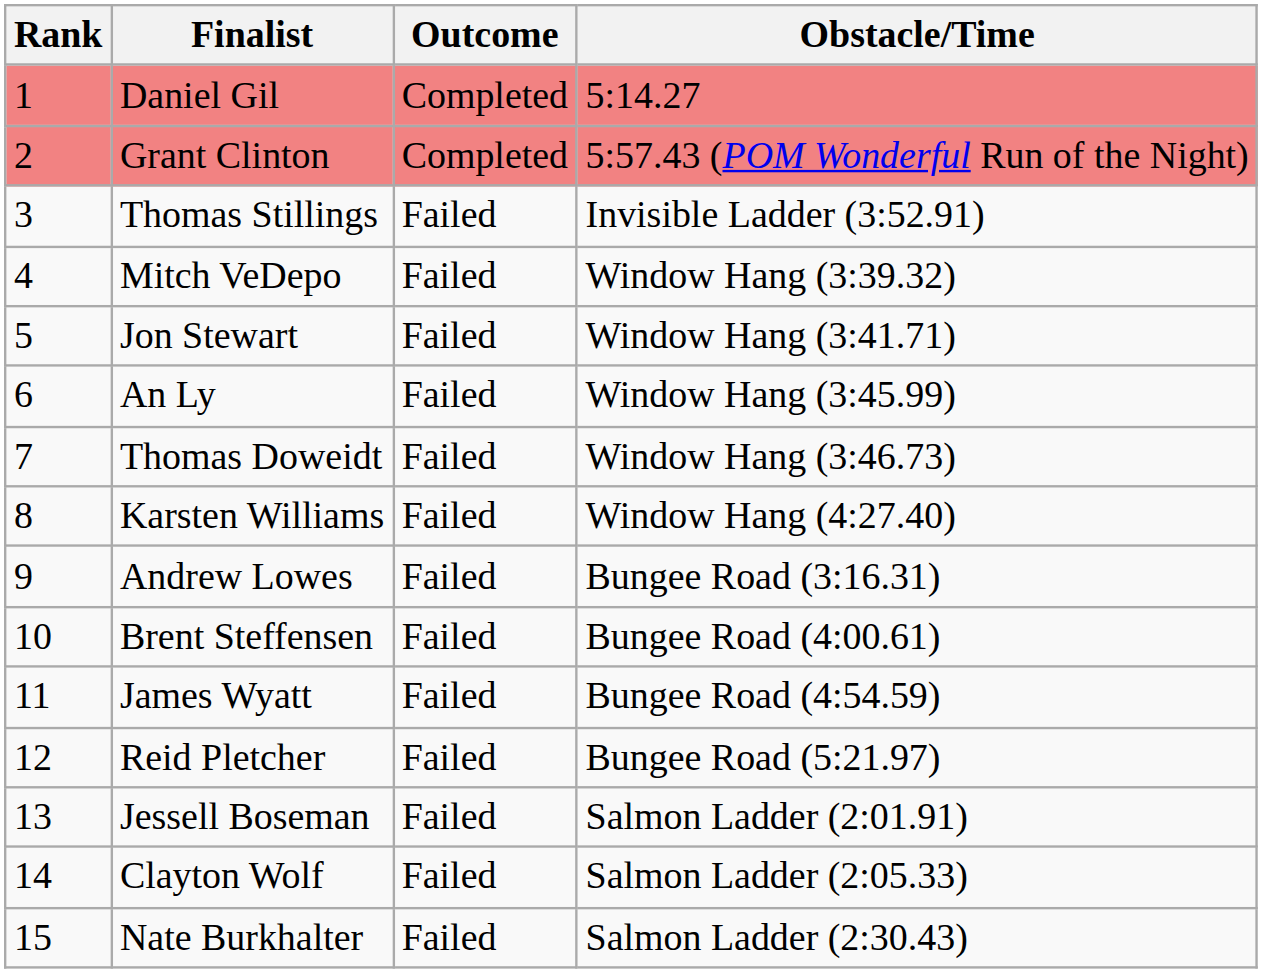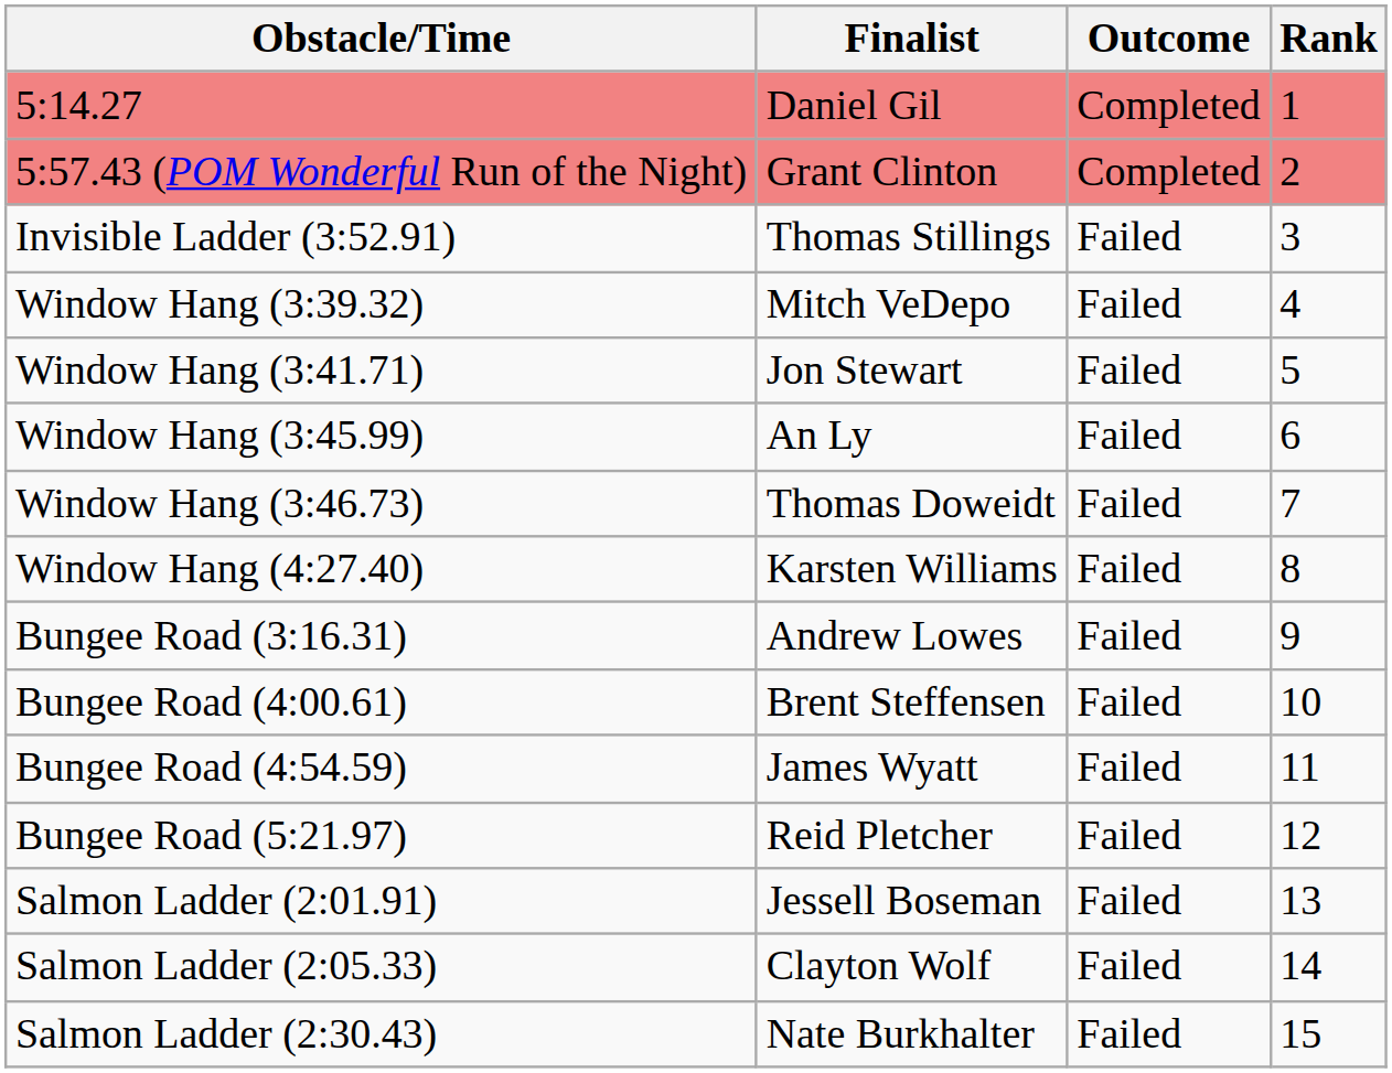columns swapped: Rank <-> Obstacle/Time
